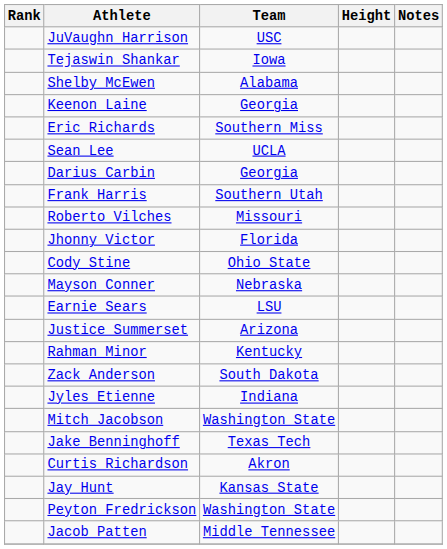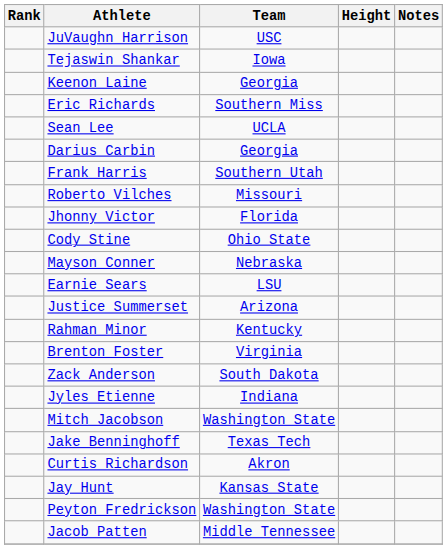- row: Shelby McEwen | Alabama
+ row: Brenton Foster | Virginia
